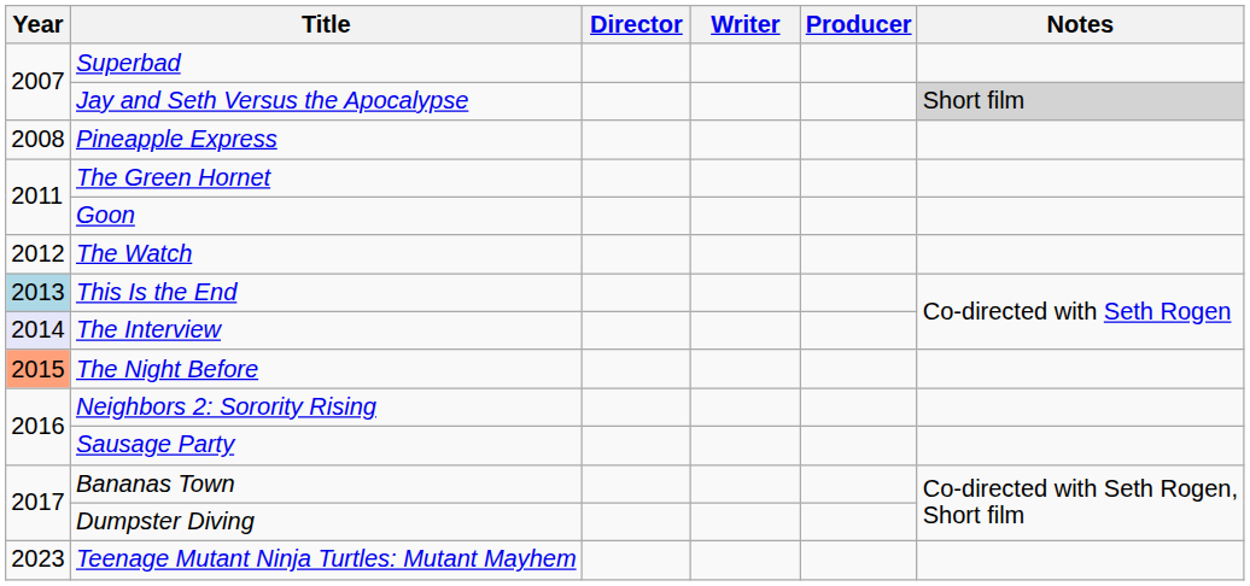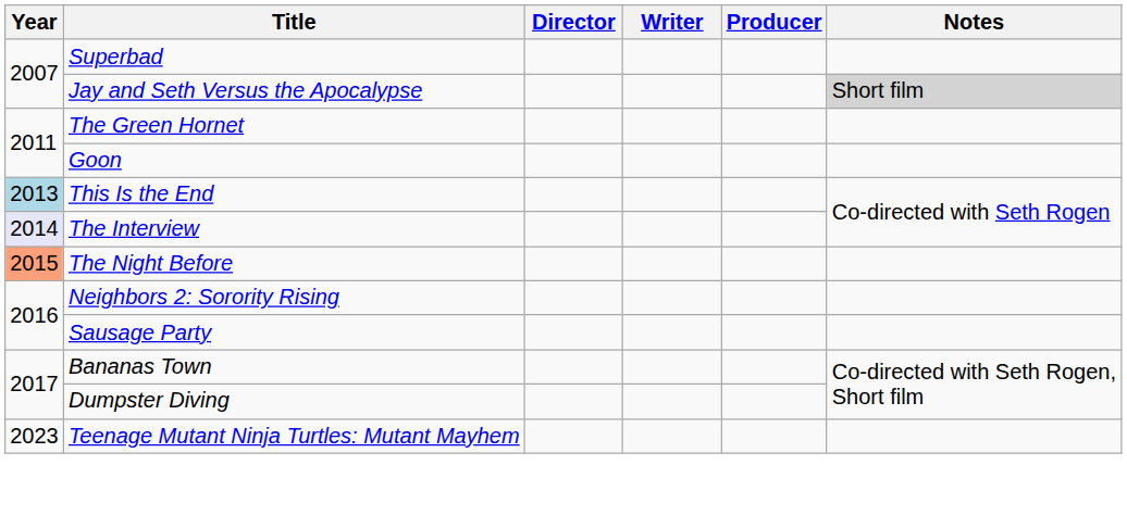- row: 2008 | Pineapple Express
- row: 2012 | The Watch
